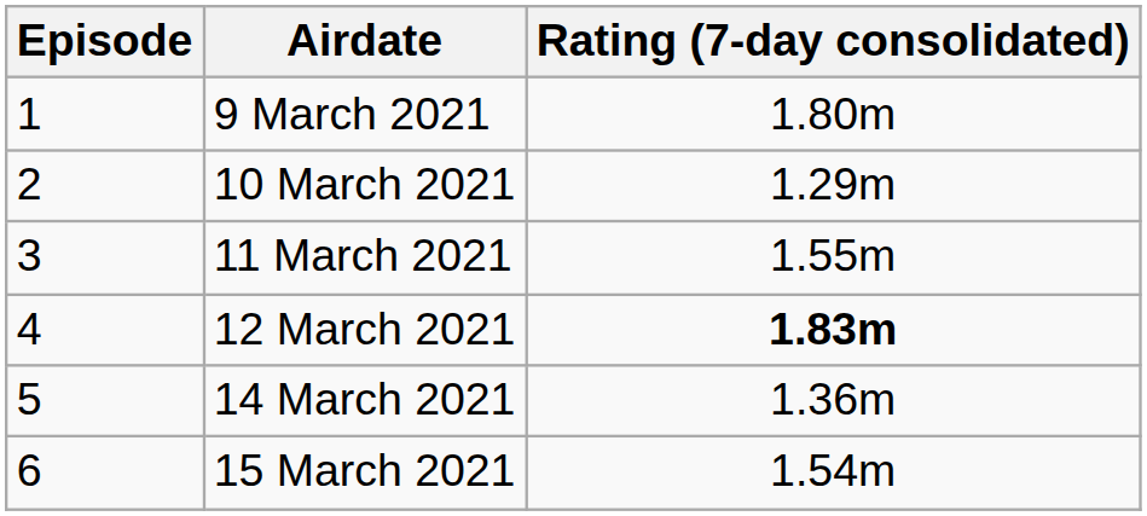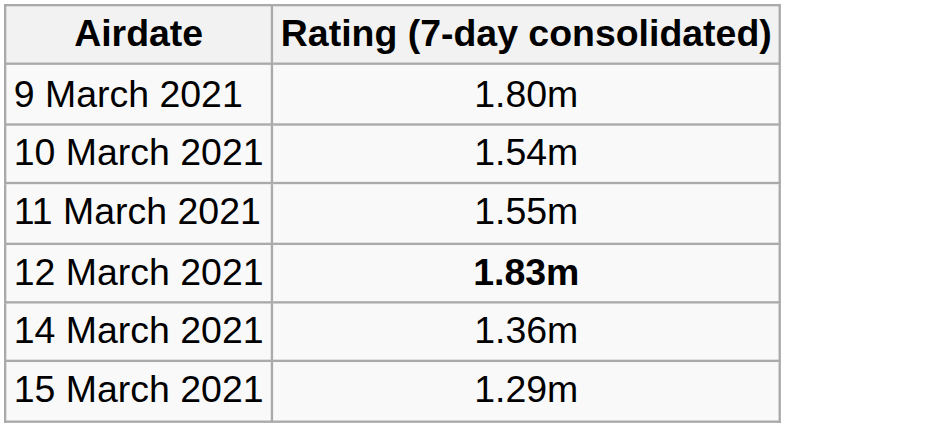- column: Episode | 1 | 2 | 3 | 4 | 5 | 6
10 March 2021 | Rating (7-day consolidated): 1.29m -> 1.54m
15 March 2021 | Rating (7-day consolidated): 1.54m -> 1.29m
